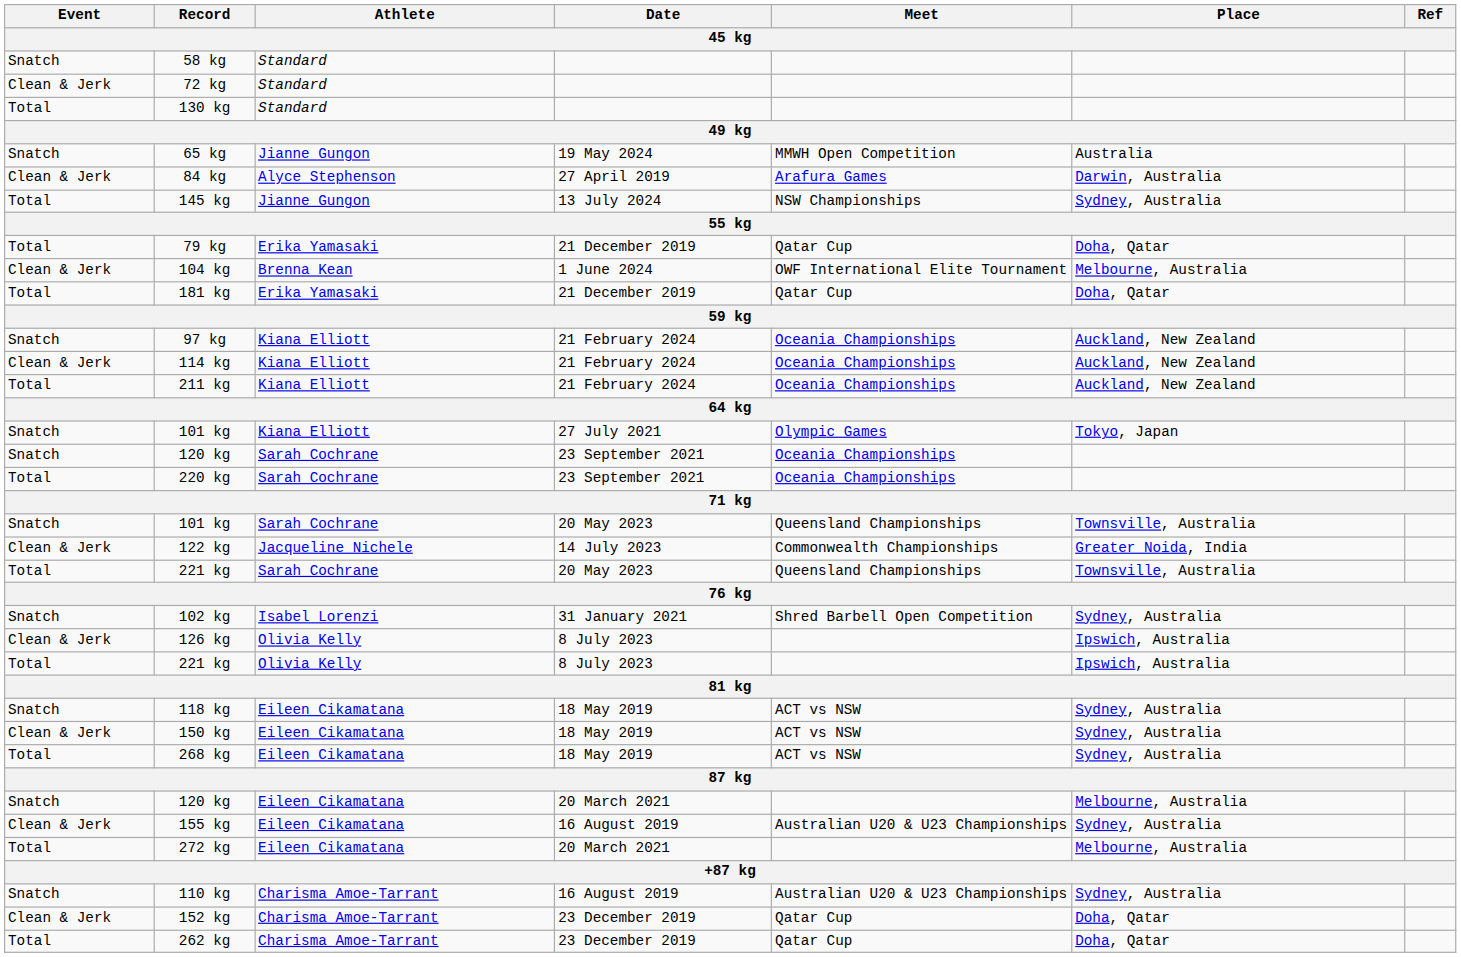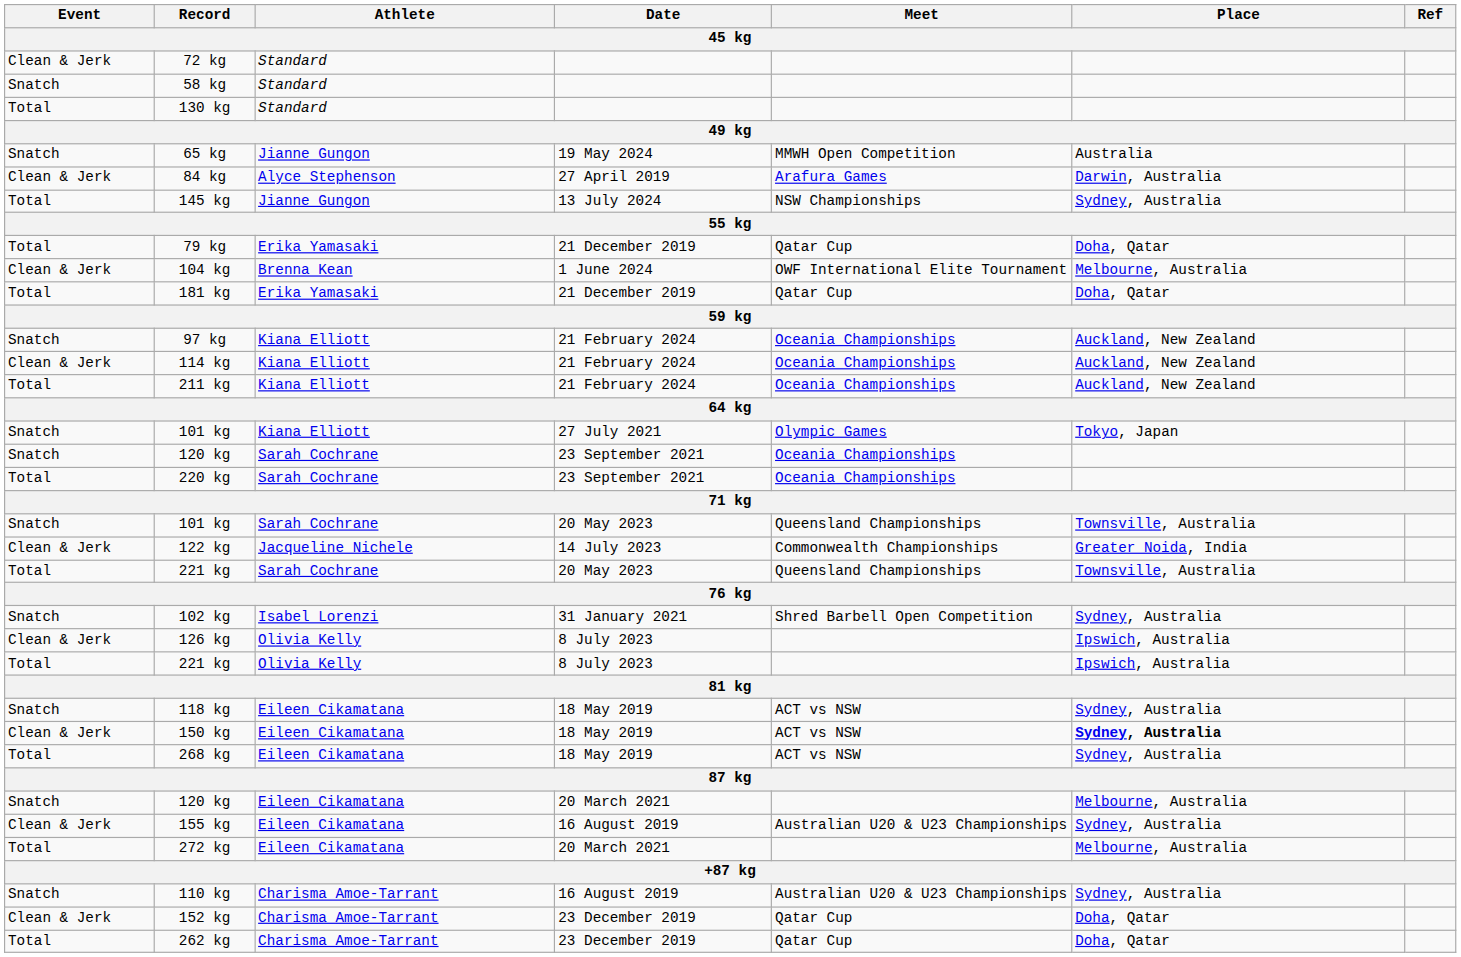rows swapped: 58 kg <-> 72 kg
150 kg | Place: normal -> bold
